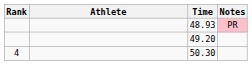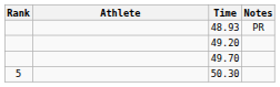48.93 | Notes: pink background -> no background
+ row: 49.70
50.30 | Rank: 4 -> 5
